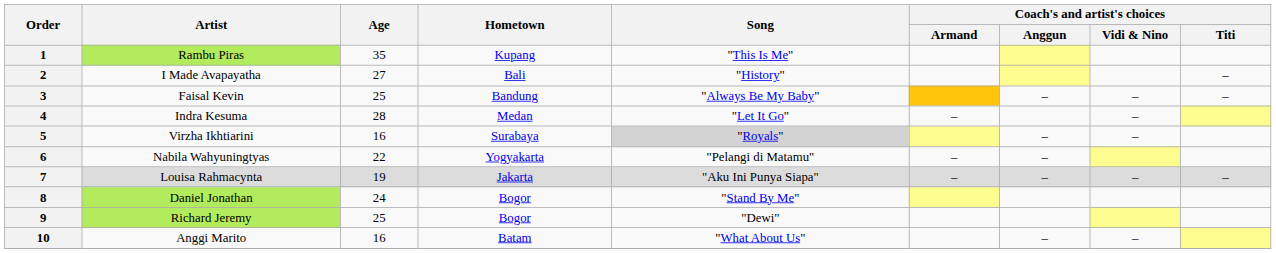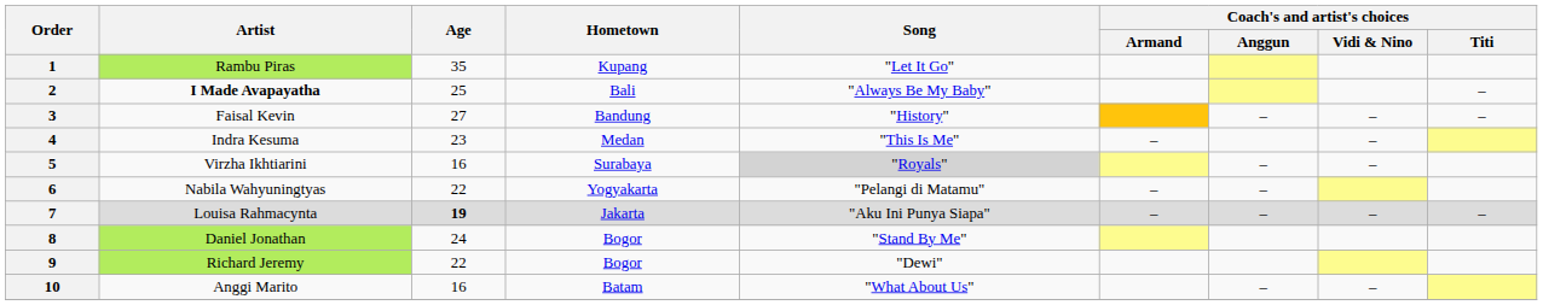1 | Song: "This Is Me" -> "Let It Go"
2 | Artist: normal -> bold
2 | Age: 27 -> 25
2 | Song: "History" -> "Always Be My Baby"
3 | Age: 25 -> 27
3 | Song: "Always Be My Baby" -> "History"
4 | Age: 28 -> 23
4 | Song: "Let It Go" -> "This Is Me"
7 | Age: normal -> bold
9 | Age: 25 -> 22
